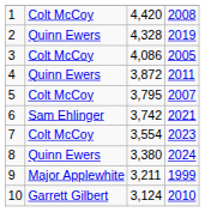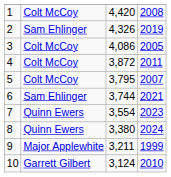2 | column 2: Quinn Ewers -> Sam Ehlinger
2 | column 3: 4,328 -> 4,326
4 | column 2: Quinn Ewers -> Colt McCoy
6 | column 3: 3,742 -> 3,744
7 | column 2: Colt McCoy -> Quinn Ewers
